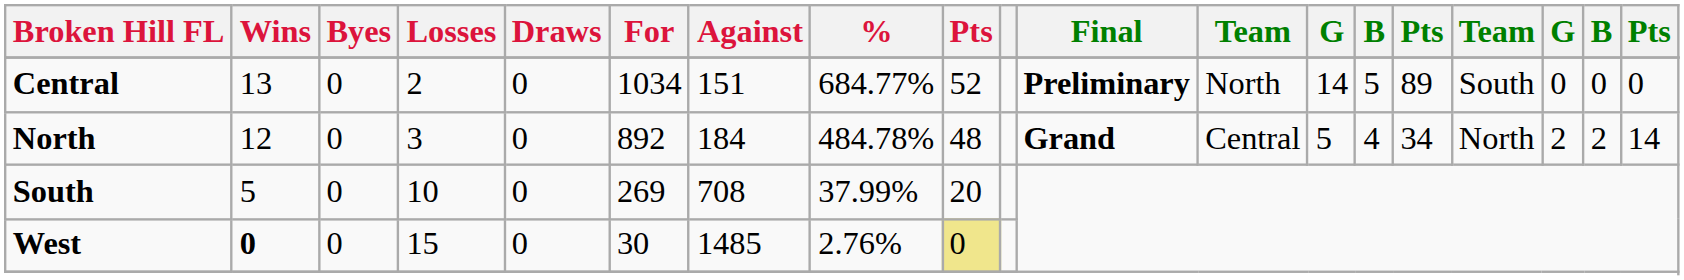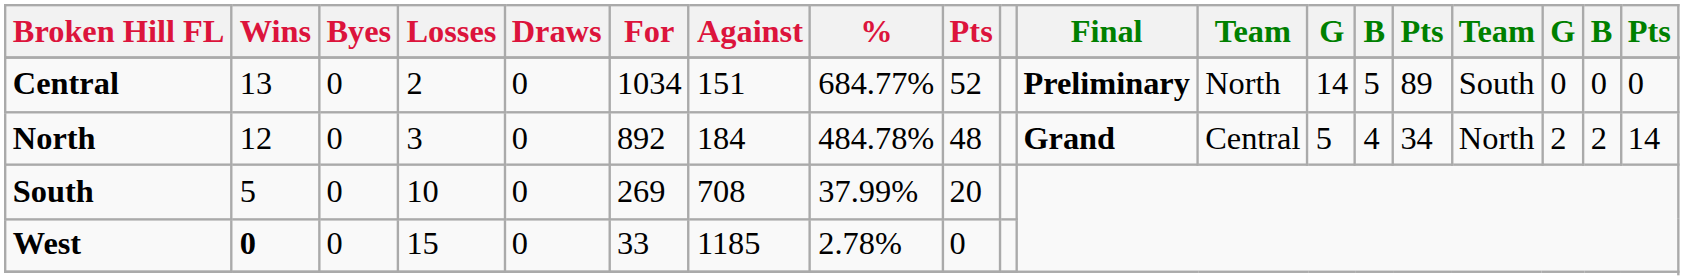West | For: 30 -> 33
West | Against: 1485 -> 1185
West | %: 2.76% -> 2.78%
West | column 9: khaki background -> no background
